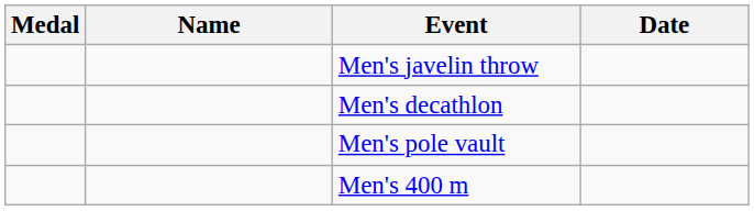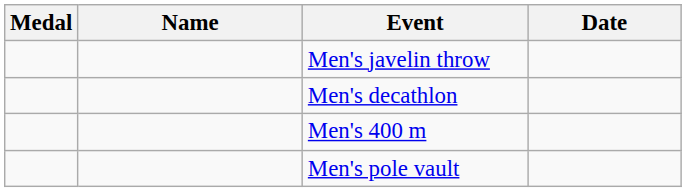rows swapped: Men's 400 m <-> Men's pole vault
